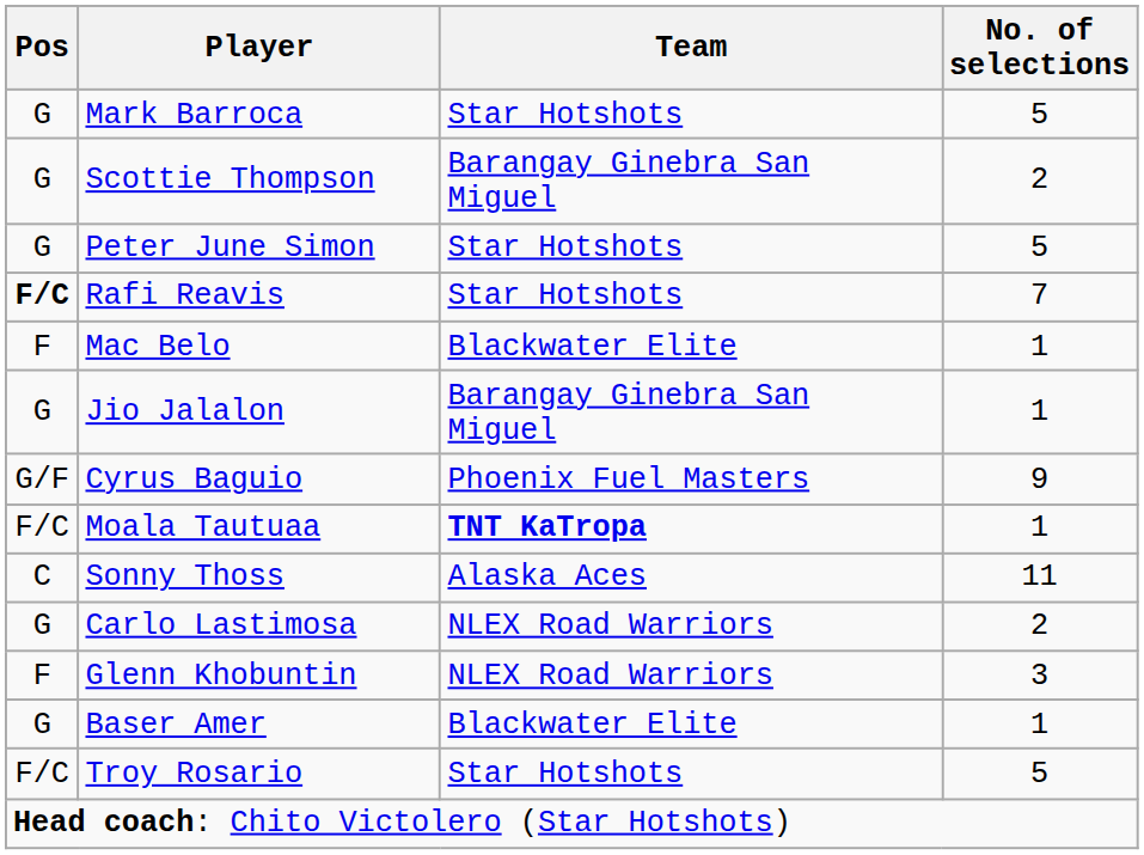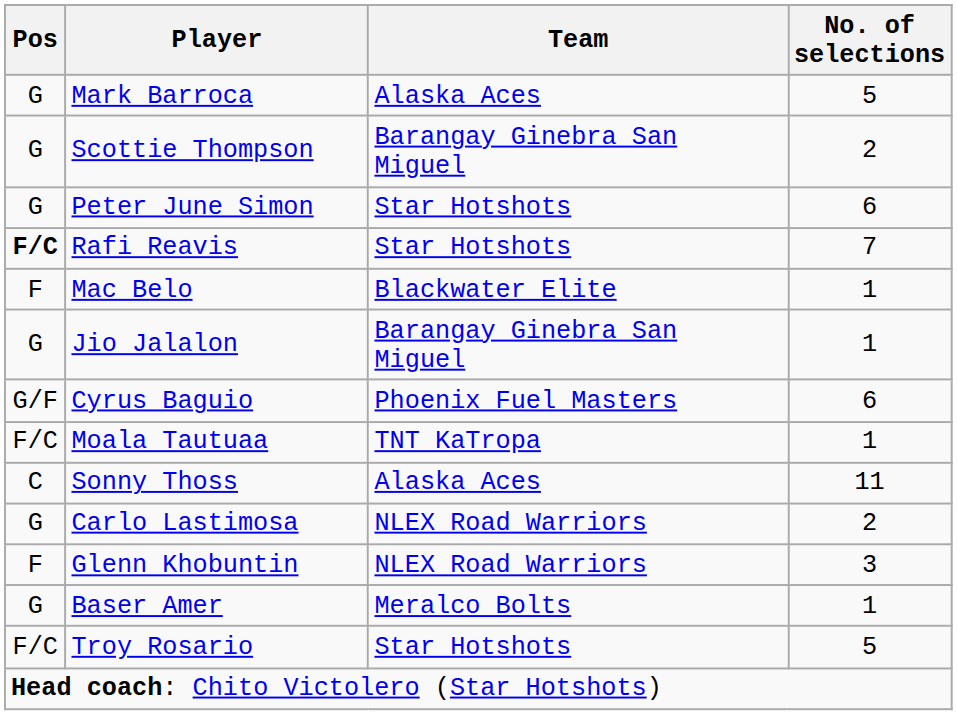Mark Barroca | Team: Star Hotshots -> Alaska Aces
Peter June Simon | No. of selections: 5 -> 6
Cyrus Baguio | No. of selections: 9 -> 6
Moala Tautuaa | Team: bold -> normal
Baser Amer | Team: Blackwater Elite -> Meralco Bolts
